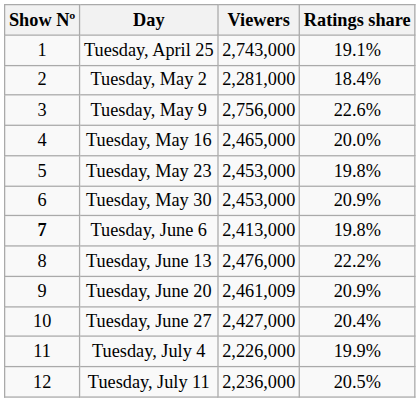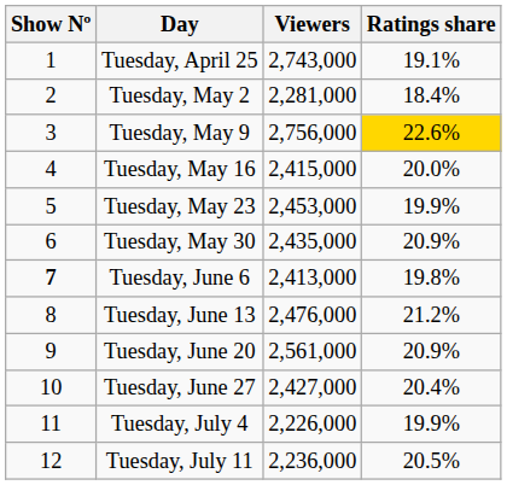Tuesday, May 9 | Ratings share: no background -> gold background
Tuesday, May 16 | Viewers: 2,465,000 -> 2,415,000
Tuesday, May 23 | Ratings share: 19.8% -> 19.9%
Tuesday, May 30 | Viewers: 2,453,000 -> 2,435,000
Tuesday, June 13 | Ratings share: 22.2% -> 21.2%
Tuesday, June 20 | Viewers: 2,461,009 -> 2,561,000
